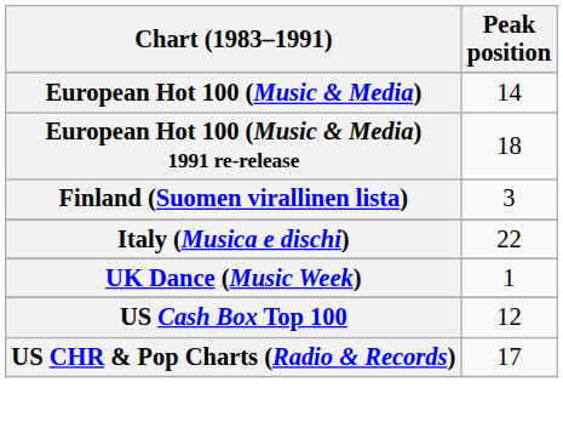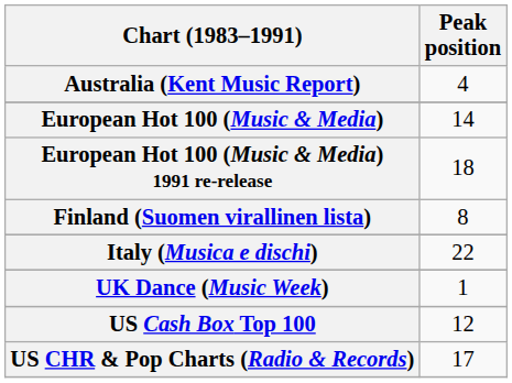+ row: Australia (Kent Music Report) | 4
Finland (Suomen virallinen lista) | Peak position: 3 -> 8
